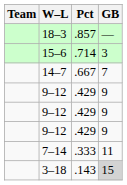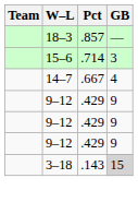14–7 | GB: 7 -> 4
- row: 7–14 | .333 | 11
